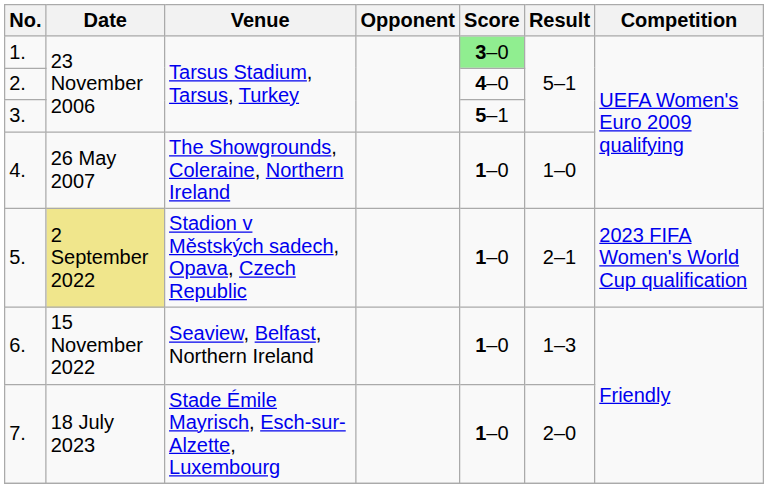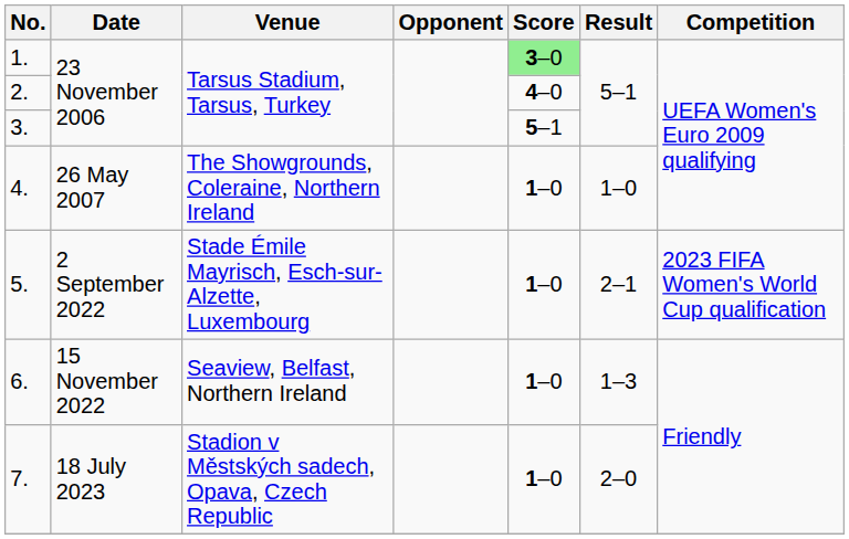5. | Date: khaki background -> no background
5. | Venue: Stadion v Městských sadech, Opava, Czech Republic -> Stade Émile Mayrisch, Esch-sur-Alzette, Luxembourg
7. | Venue: Stade Émile Mayrisch, Esch-sur-Alzette, Luxembourg -> Stadion v Městských sadech, Opava, Czech Republic
